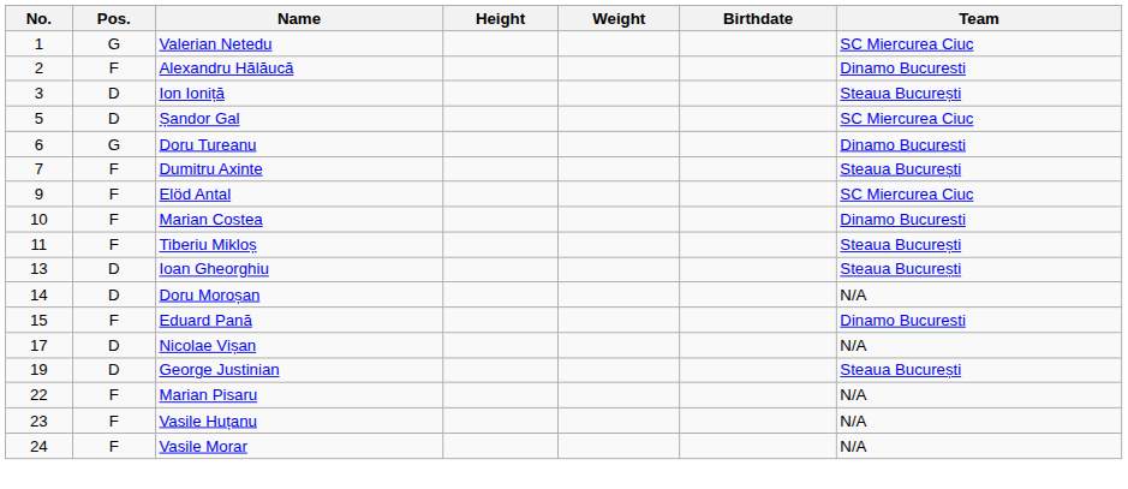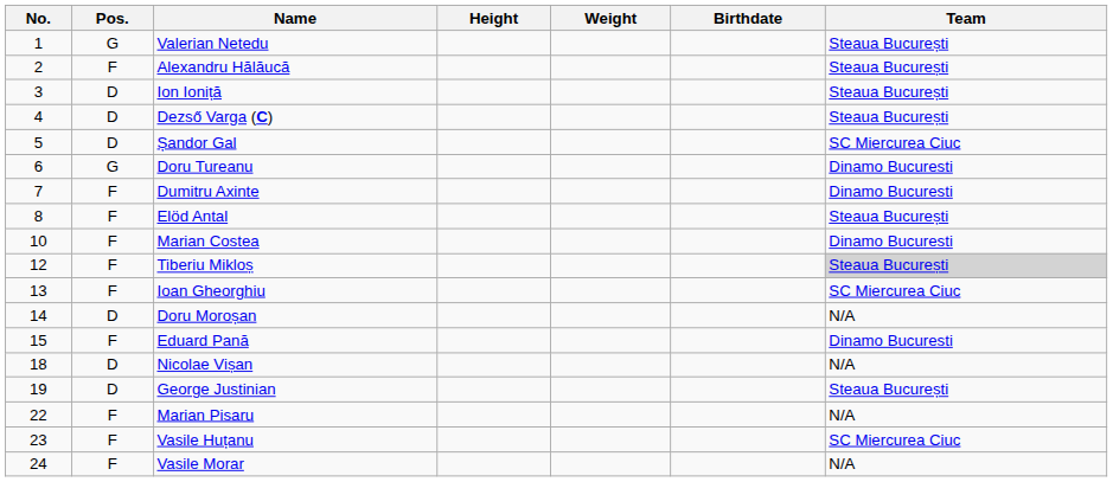Valerian Netedu | Team: SC Miercurea Ciuc -> Steaua București
Alexandru Hălăucă | Team: Dinamo Bucuresti -> Steaua București
+ row: 4 | D | Dezső Varga (C) | Steaua București
Dumitru Axinte | Team: Steaua București -> Dinamo Bucuresti
Elöd Antal | No.: 9 -> 8
Elöd Antal | Team: SC Miercurea Ciuc -> Steaua București
Tiberiu Mikloș | No.: 11 -> 12
Tiberiu Mikloș | Team: no background -> lightgrey background
Ioan Gheorghiu | Pos.: D -> F
Ioan Gheorghiu | Team: Steaua București -> SC Miercurea Ciuc
Nicolae Vișan | No.: 17 -> 18
Vasile Huțanu | Team: N/A -> SC Miercurea Ciuc
